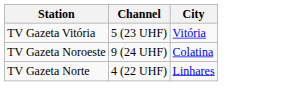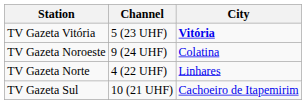TV Gazeta Vitória | City: normal -> bold
+ row: TV Gazeta Sul | 10 (21 UHF) | Cachoeiro de Itapemirim
